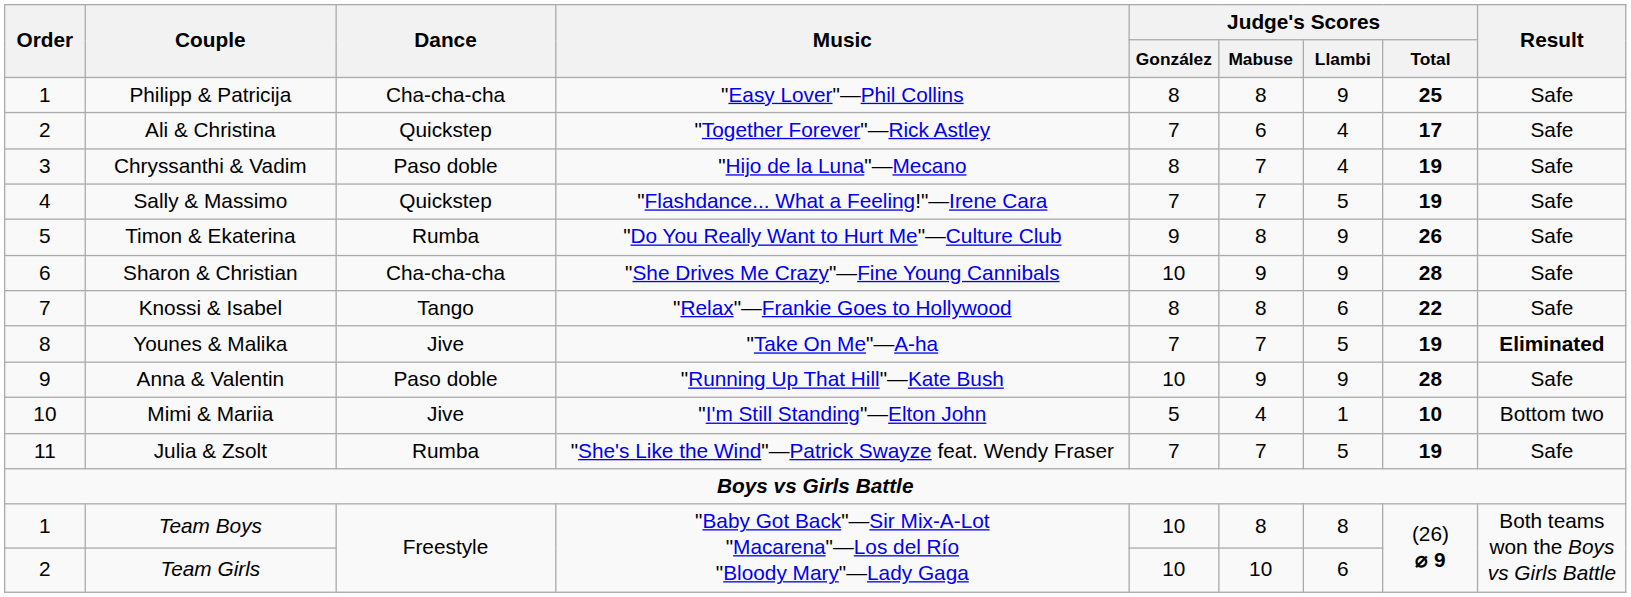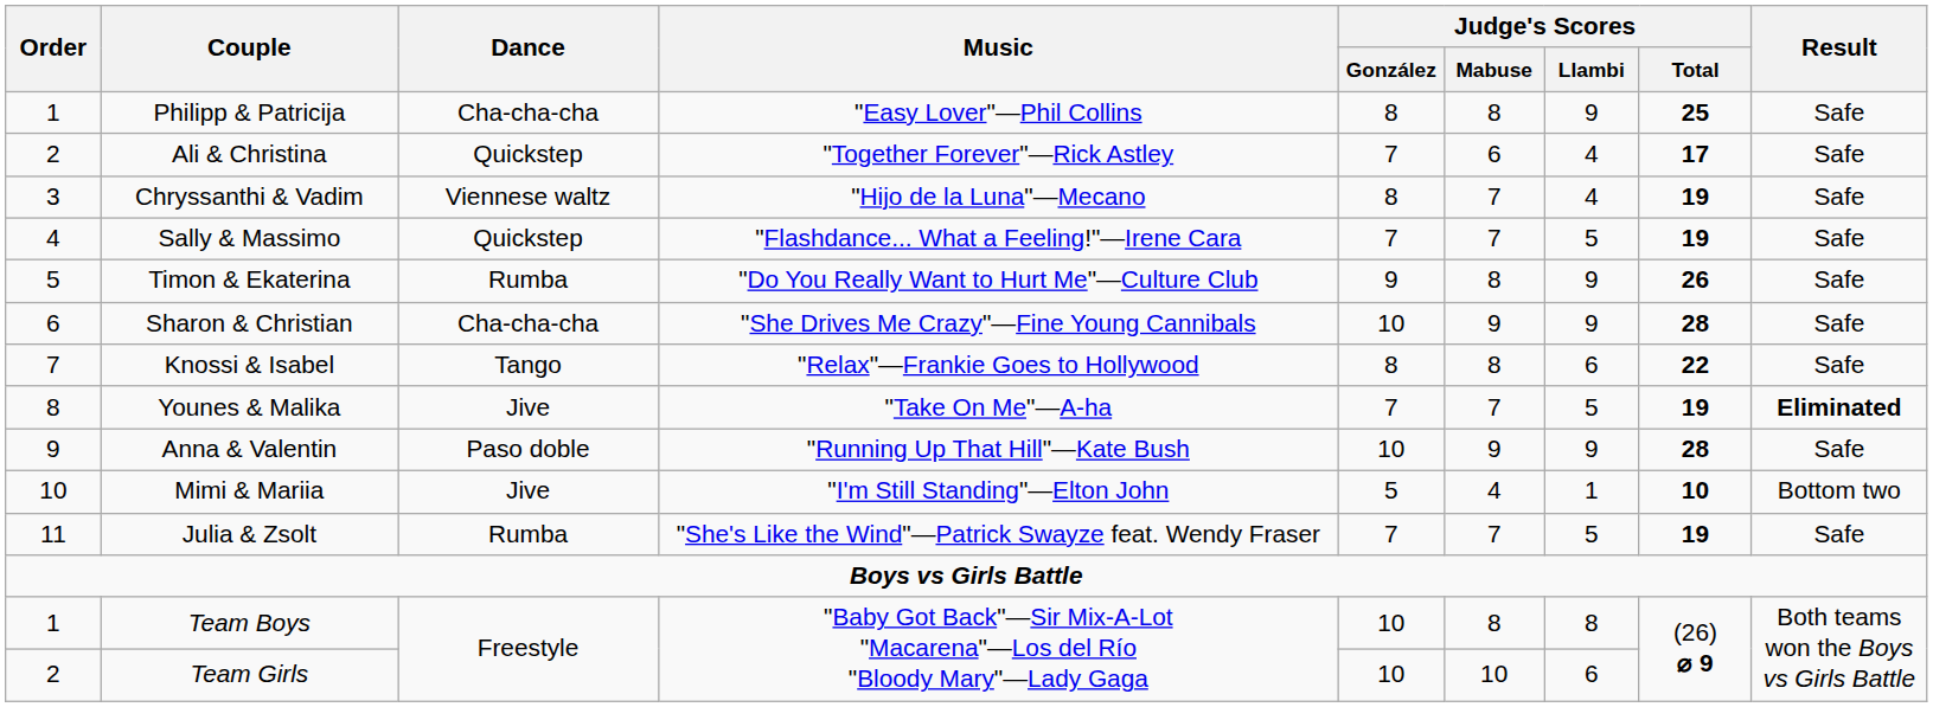Chryssanthi & Vadim | Dance: Paso doble -> Viennese waltz
